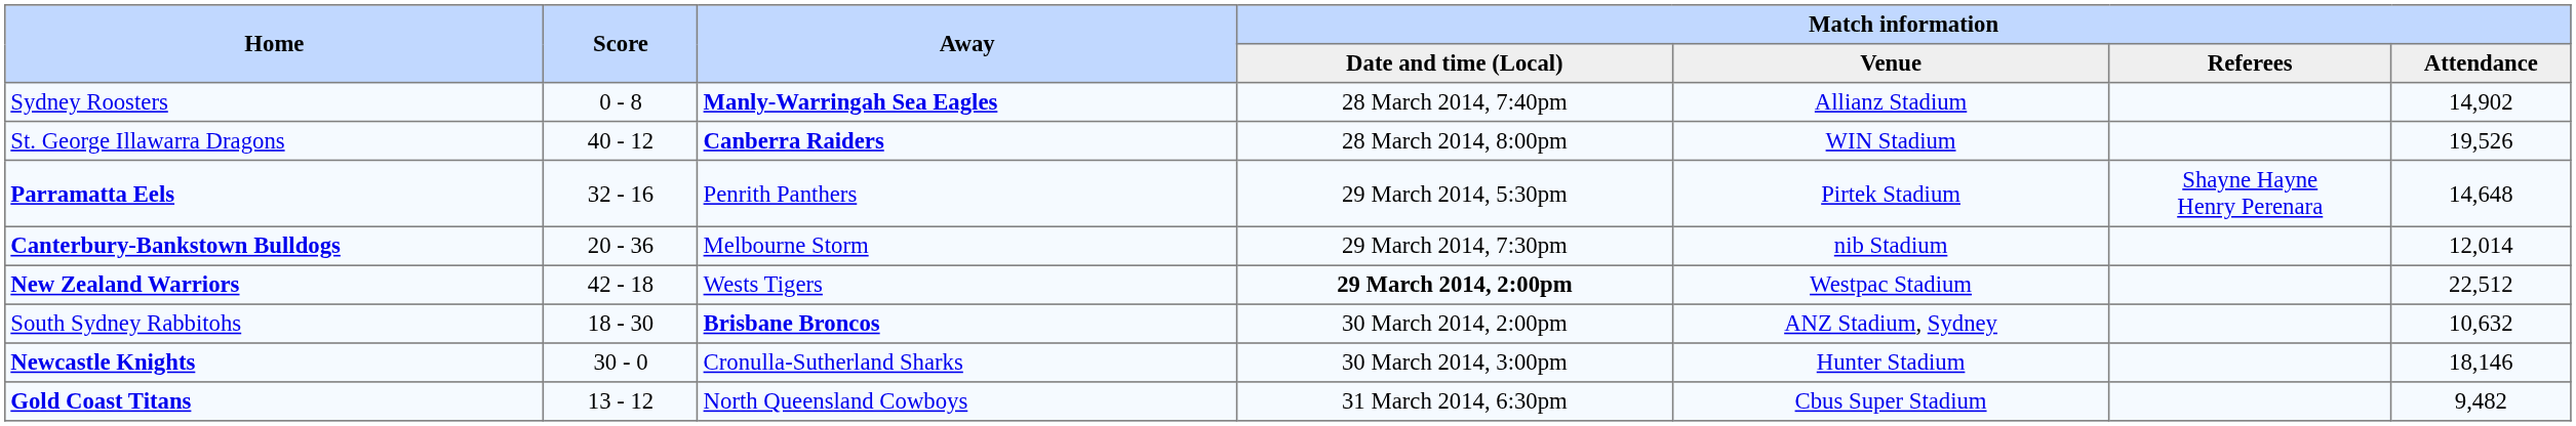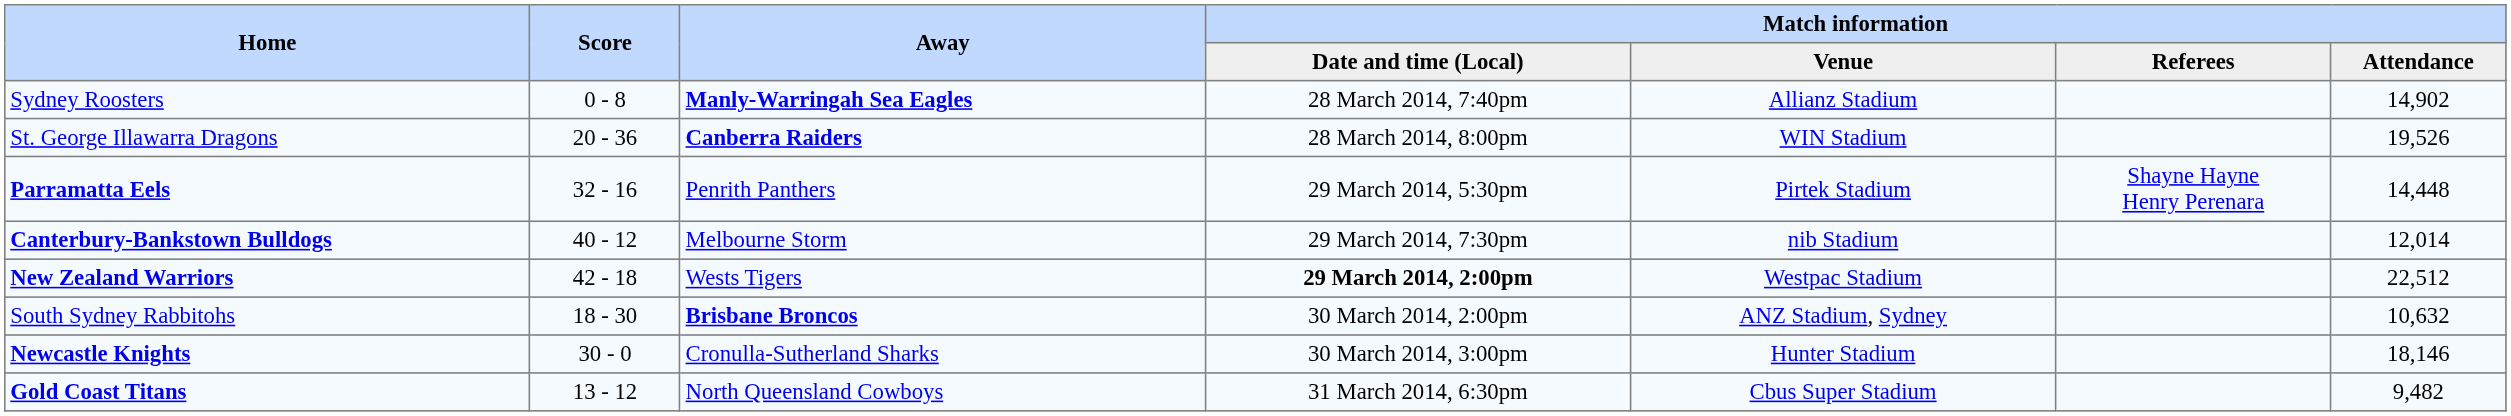St. George Illawarra Dragons | Score: 40 - 12 -> 20 - 36
Parramatta Eels | Match information / Attendance: 14,648 -> 14,448
Canterbury-Bankstown Bulldogs | Score: 20 - 36 -> 40 - 12
